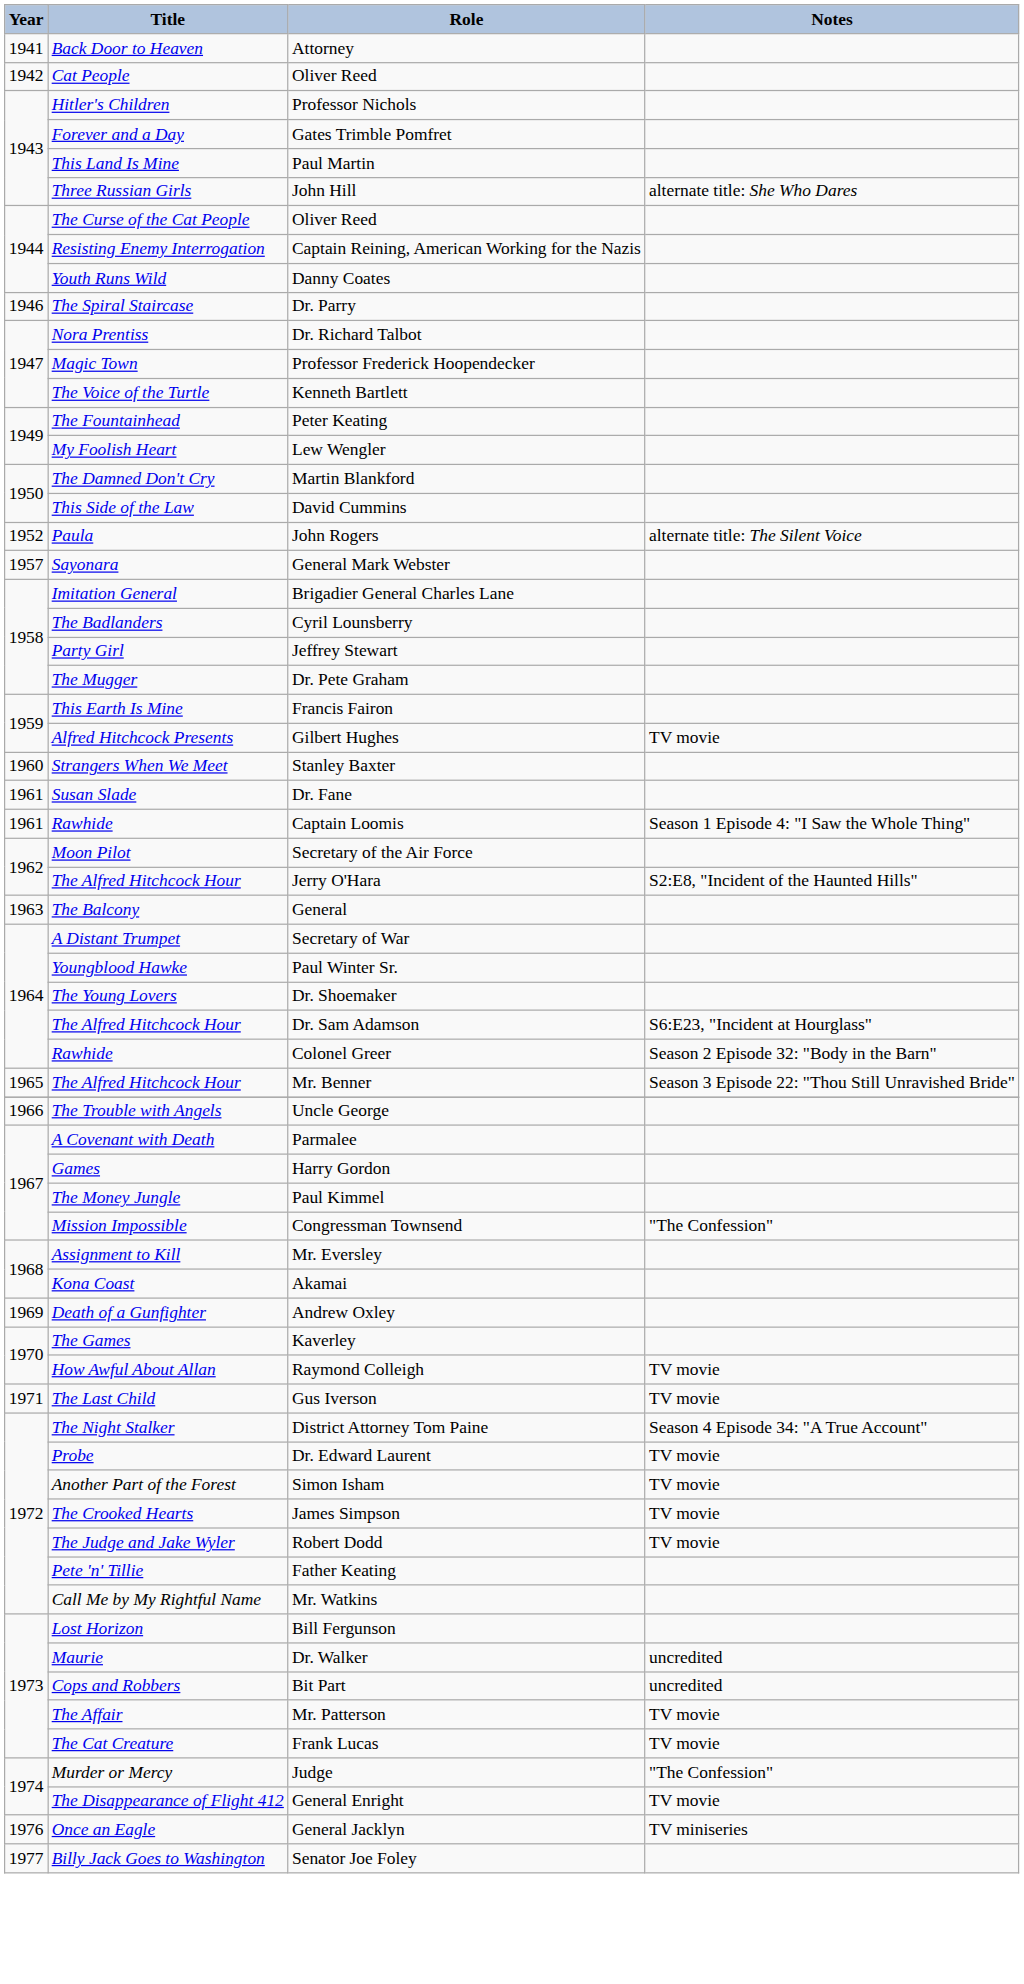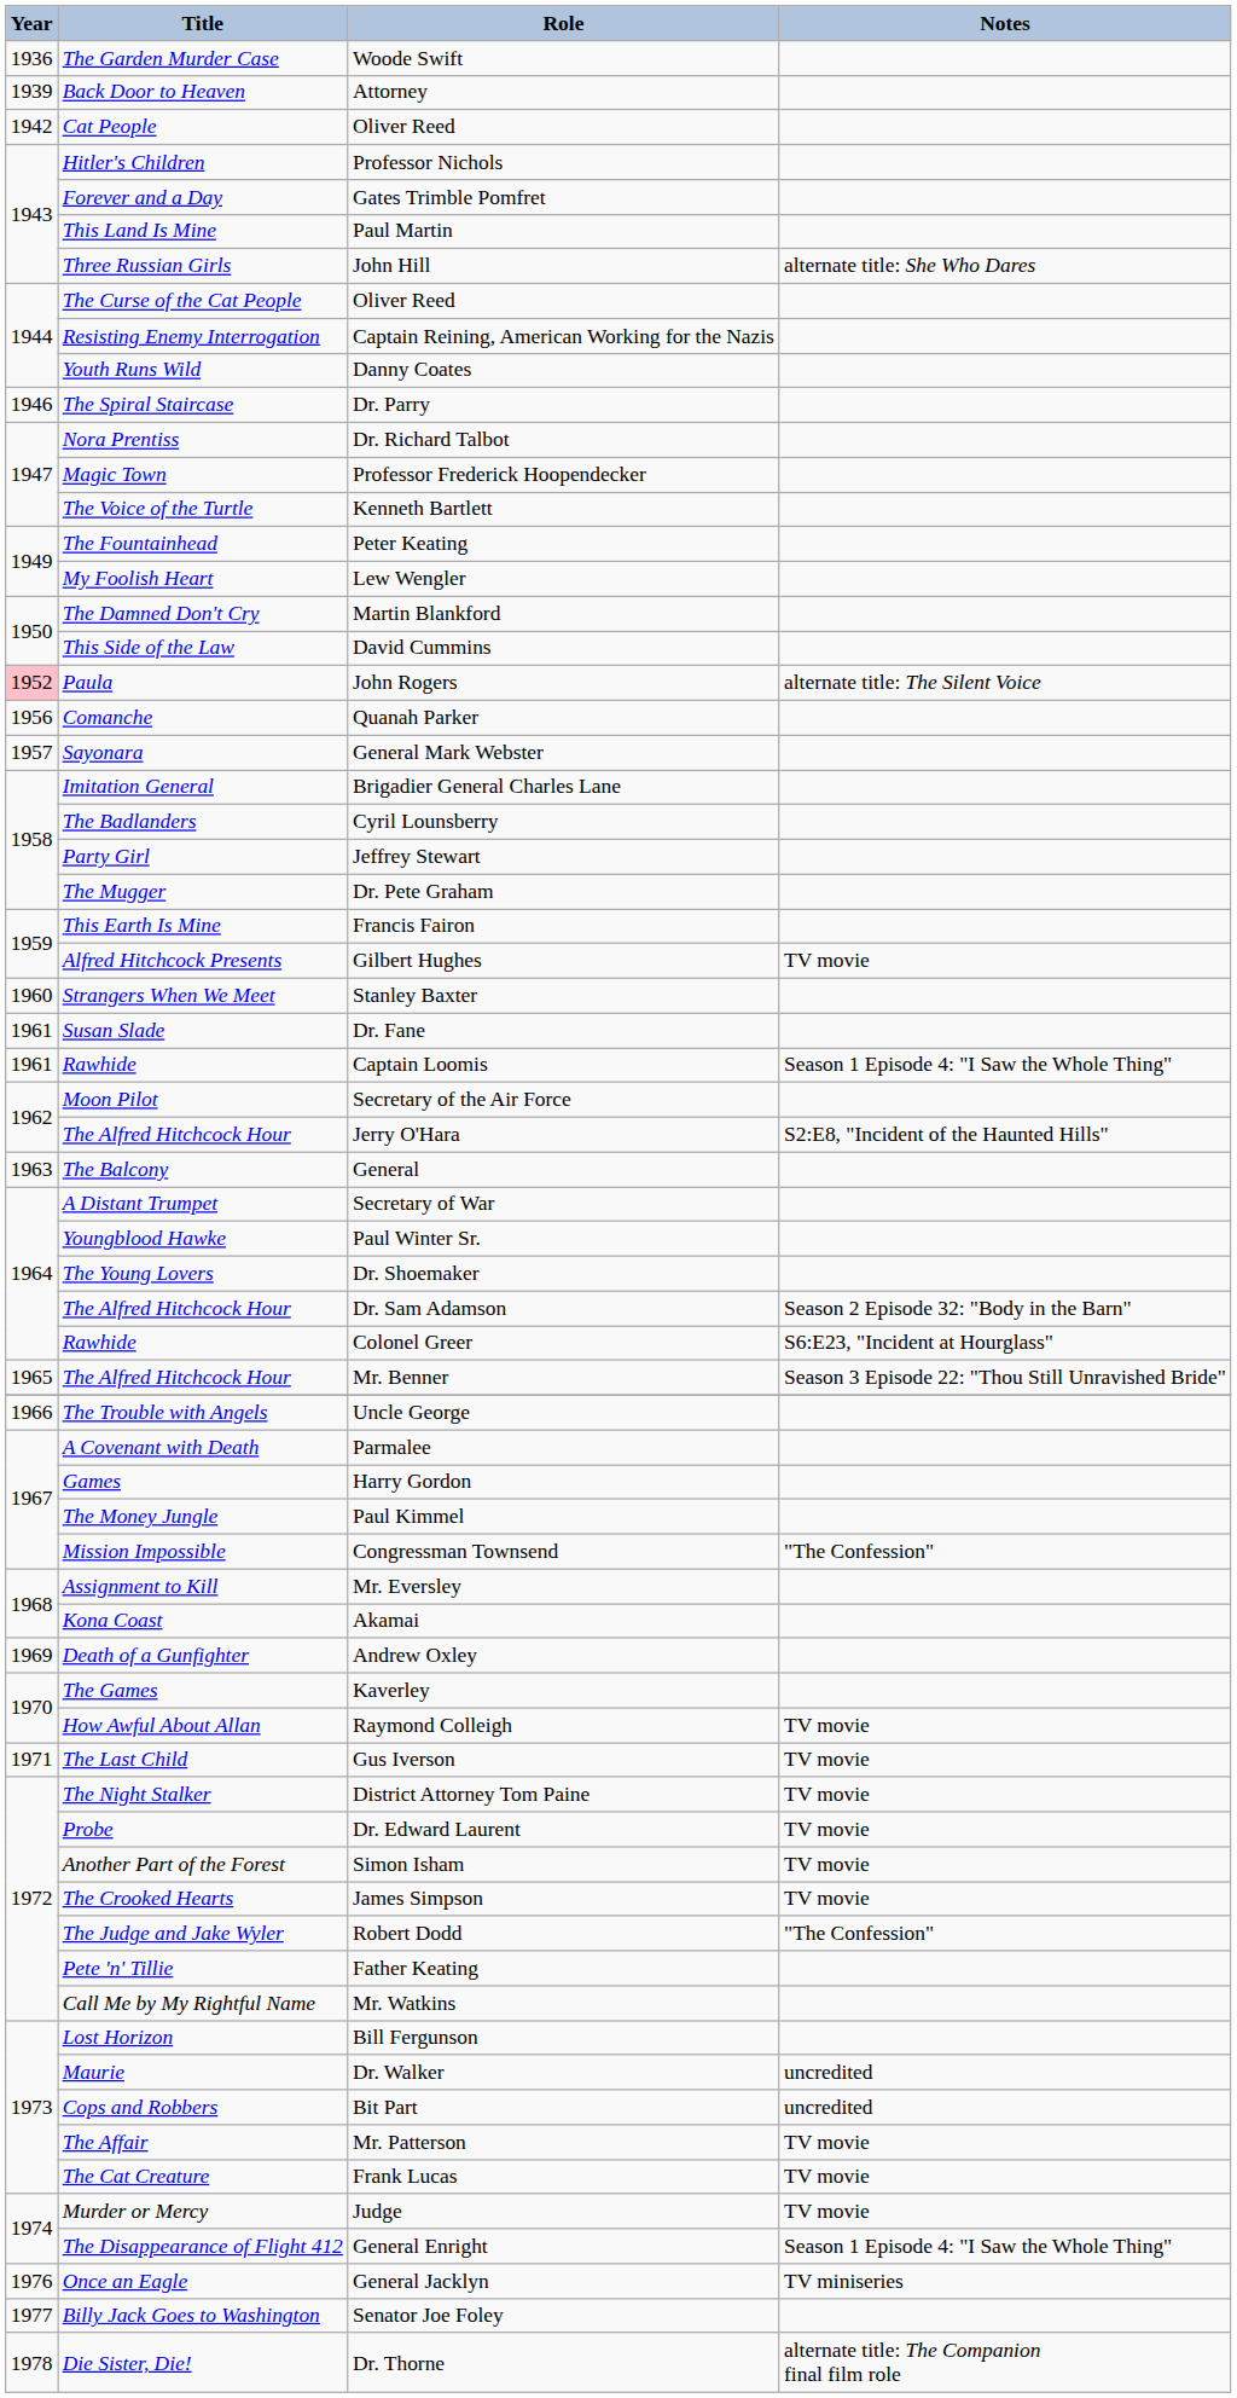+ row: 1936 | The Garden Murder Case | Woode Swift
Attorney | Year: 1941 -> 1939
John Rogers | Year: no background -> pink background
+ row: 1956 | Comanche | Quanah Parker
Dr. Sam Adamson | Notes: S6:E23, "Incident at Hourglass" -> Season 2 Episode 32: "Body in the Barn"
Colonel Greer | Notes: Season 2 Episode 32: "Body in the Barn" -> S6:E23, "Incident at Hourglass"
District Attorney Tom Paine | Notes: Season 4 Episode 34: "A True Account" -> TV movie
Robert Dodd | Notes: TV movie -> "The Confession"
Judge | Notes: "The Confession" -> TV movie
General Enright | Notes: TV movie -> Season 1 Episode 4: "I Saw the Whole Thing"
+ row: 1978 | Die Sister, Die! | Dr. Thorne | alternate title: The Companion final film role
